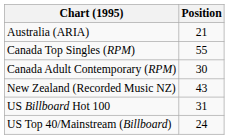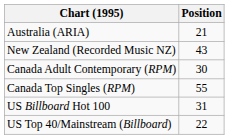rows swapped: Canada Top Singles (RPM) <-> New Zealand (Recorded Music NZ)
US Top 40/Mainstream (Billboard) | Position: 24 -> 22
